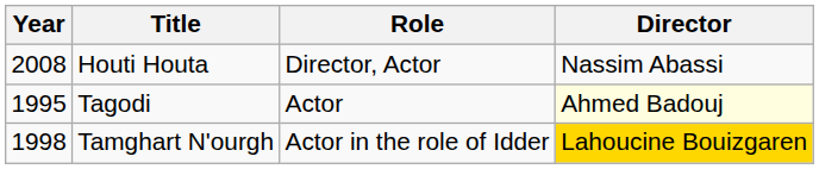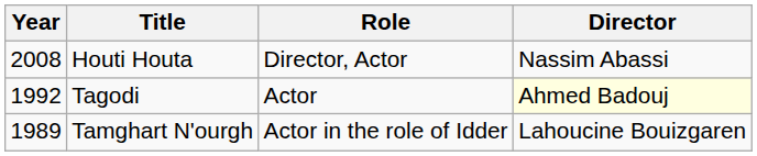Tagodi | Year: 1995 -> 1992
Tamghart N'ourgh | Year: 1998 -> 1989
Tamghart N'ourgh | Director: gold background -> no background
